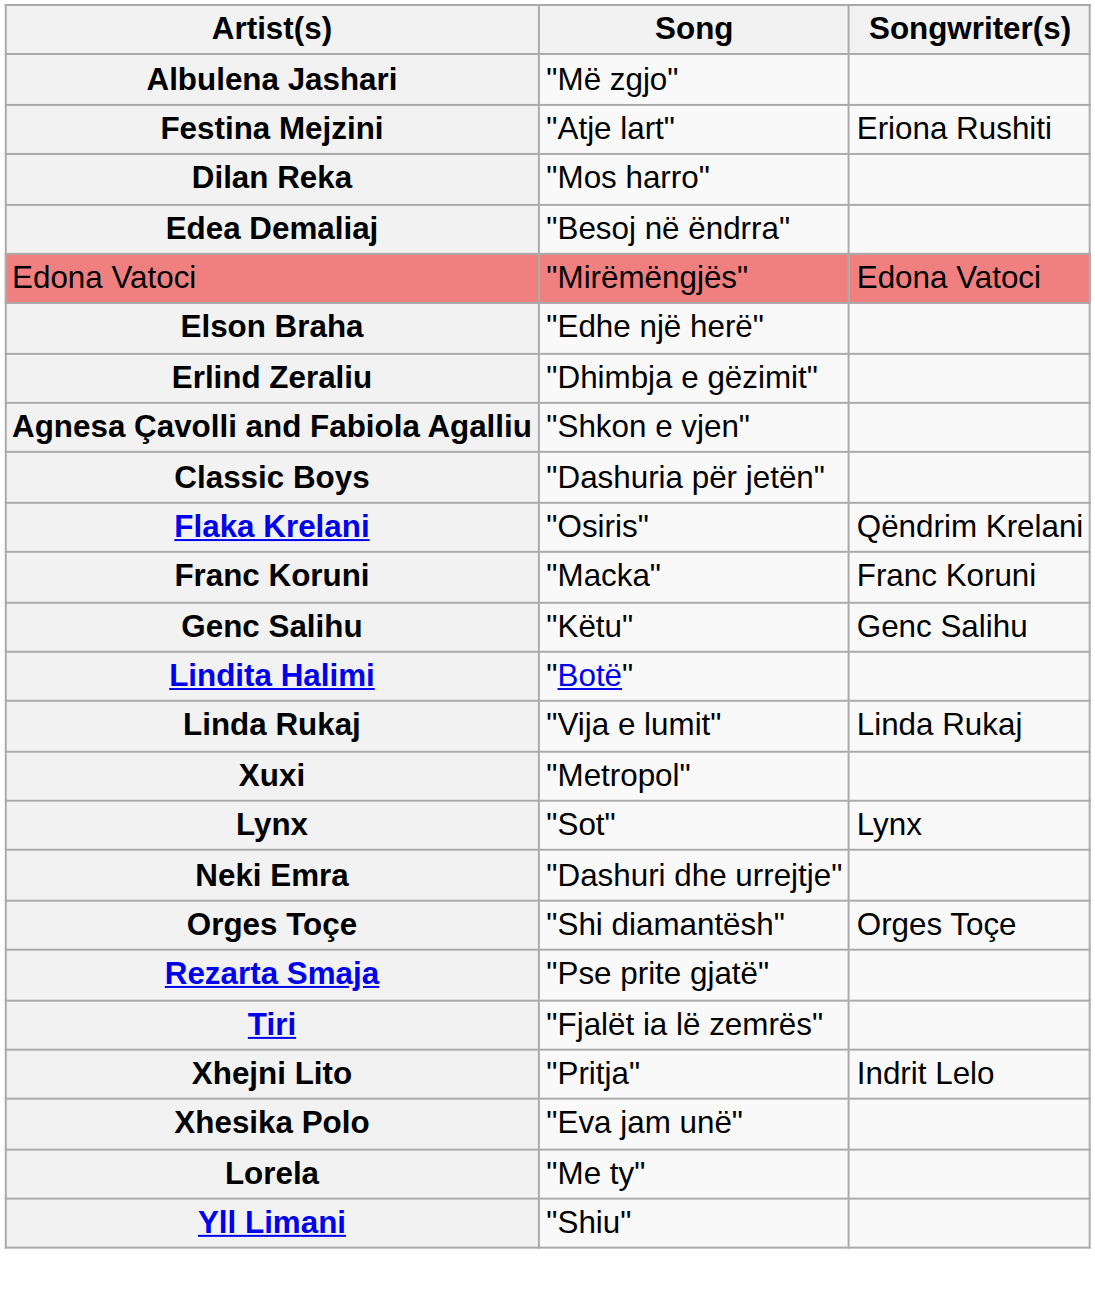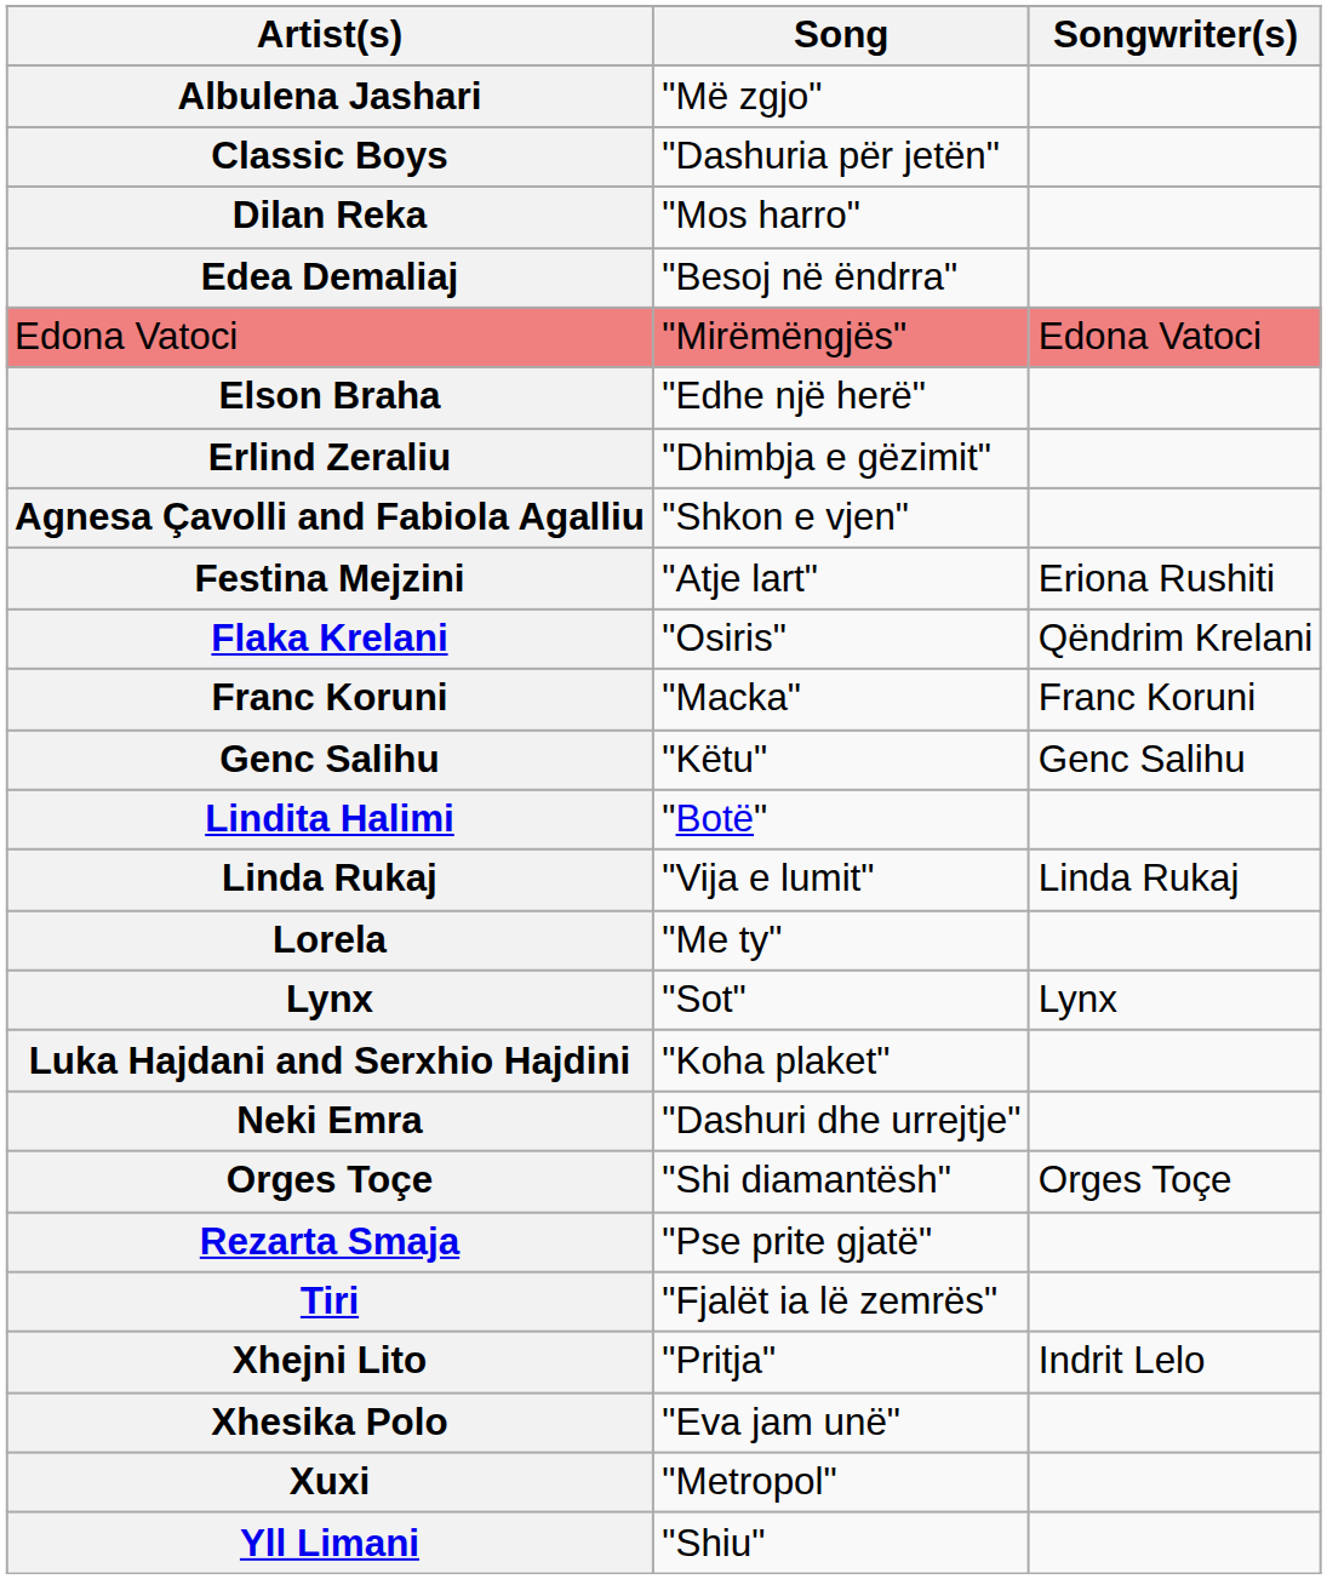rows swapped: Classic Boys <-> Festina Mejzini
rows swapped: Lorela <-> Xuxi
+ row: Luka Hajdani and Serxhio Hajdini | "Koha plaket"
